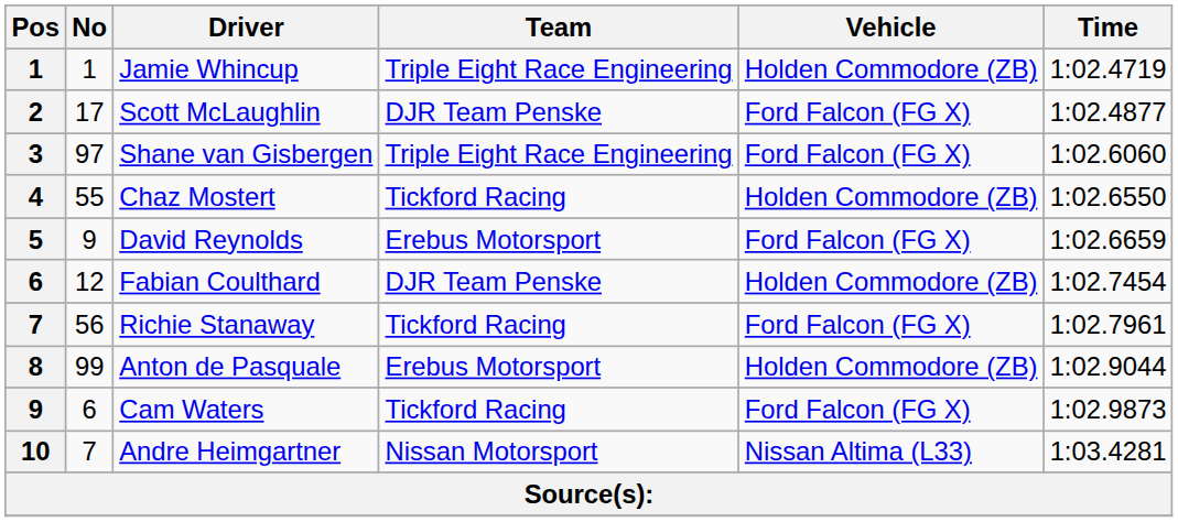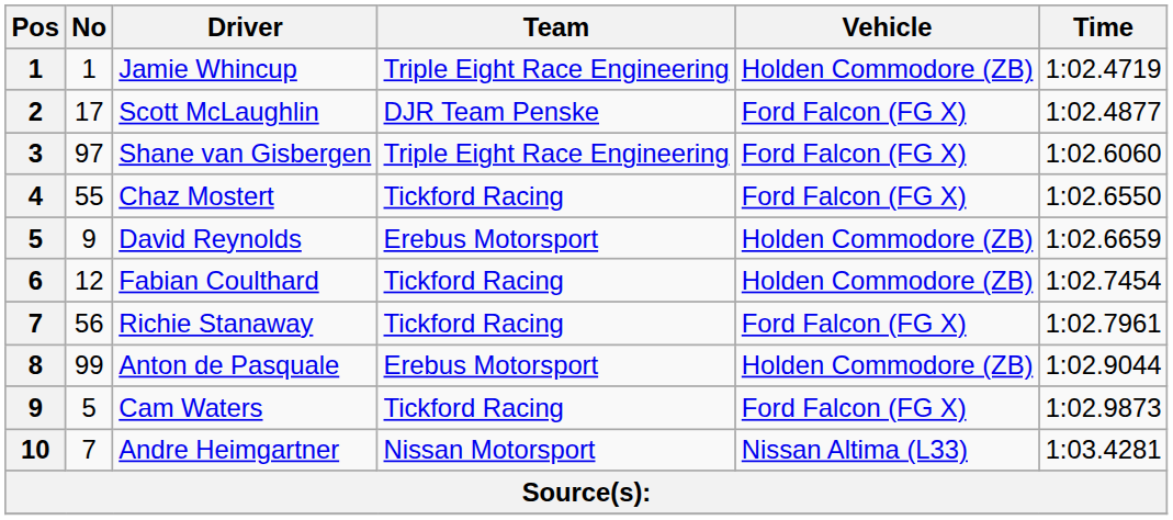Chaz Mostert | Vehicle: Holden Commodore (ZB) -> Ford Falcon (FG X)
David Reynolds | Vehicle: Ford Falcon (FG X) -> Holden Commodore (ZB)
Fabian Coulthard | Team: DJR Team Penske -> Tickford Racing
Cam Waters | No: 6 -> 5
